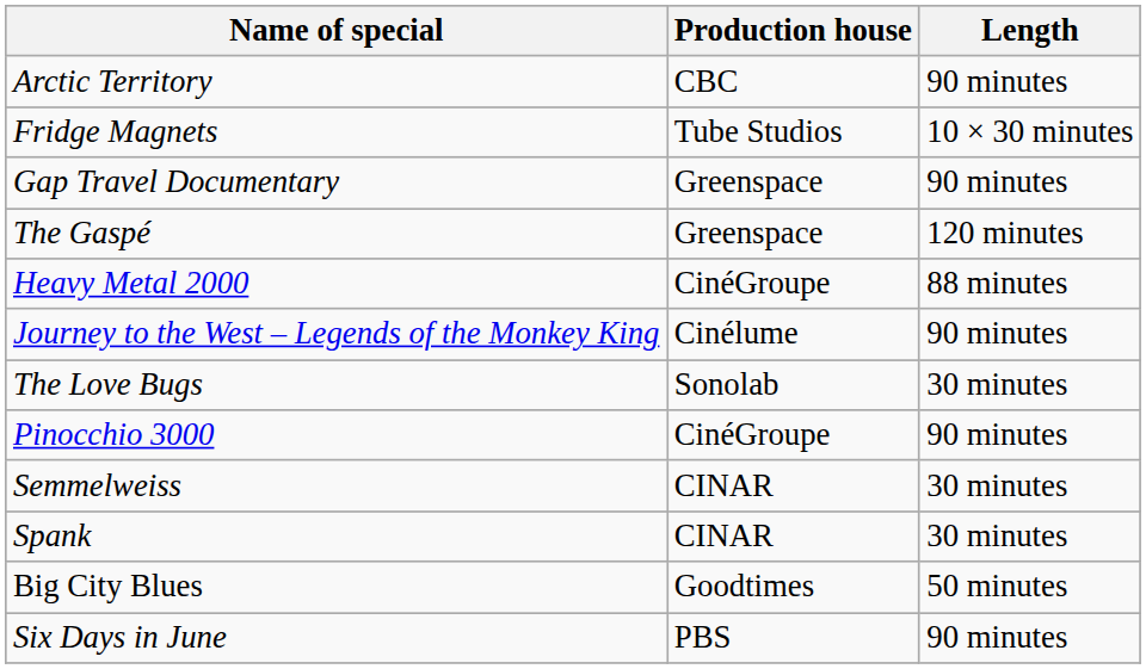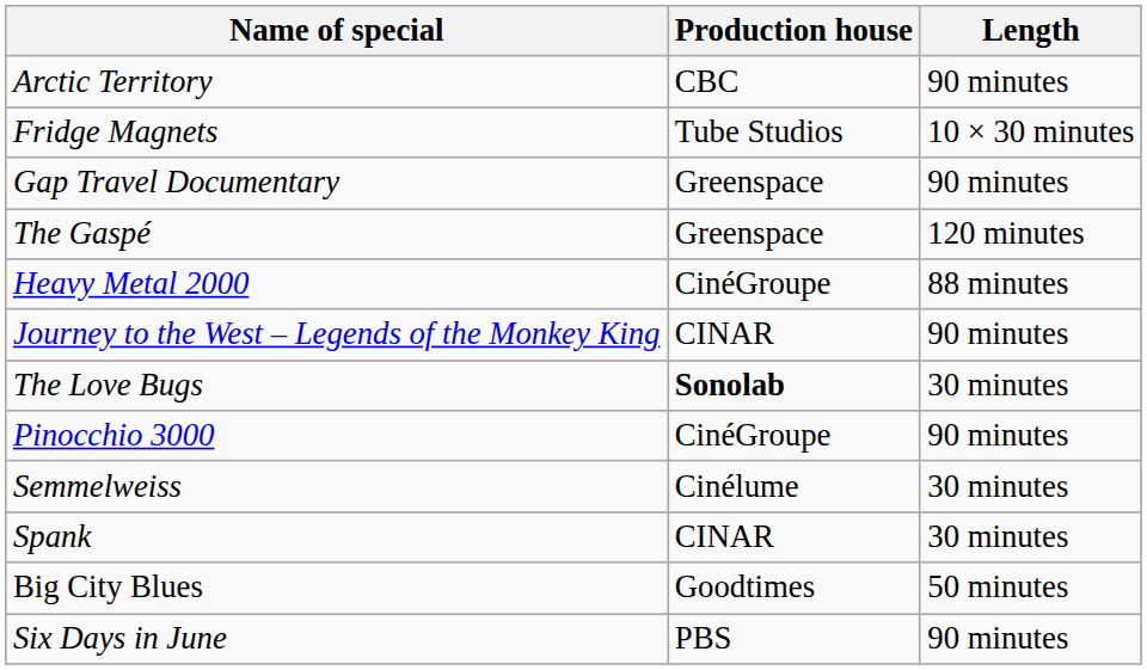Journey to the West – Legends of the Monkey King | Production house: Cinélume -> CINAR
The Love Bugs | Production house: normal -> bold
Semmelweiss | Production house: CINAR -> Cinélume
